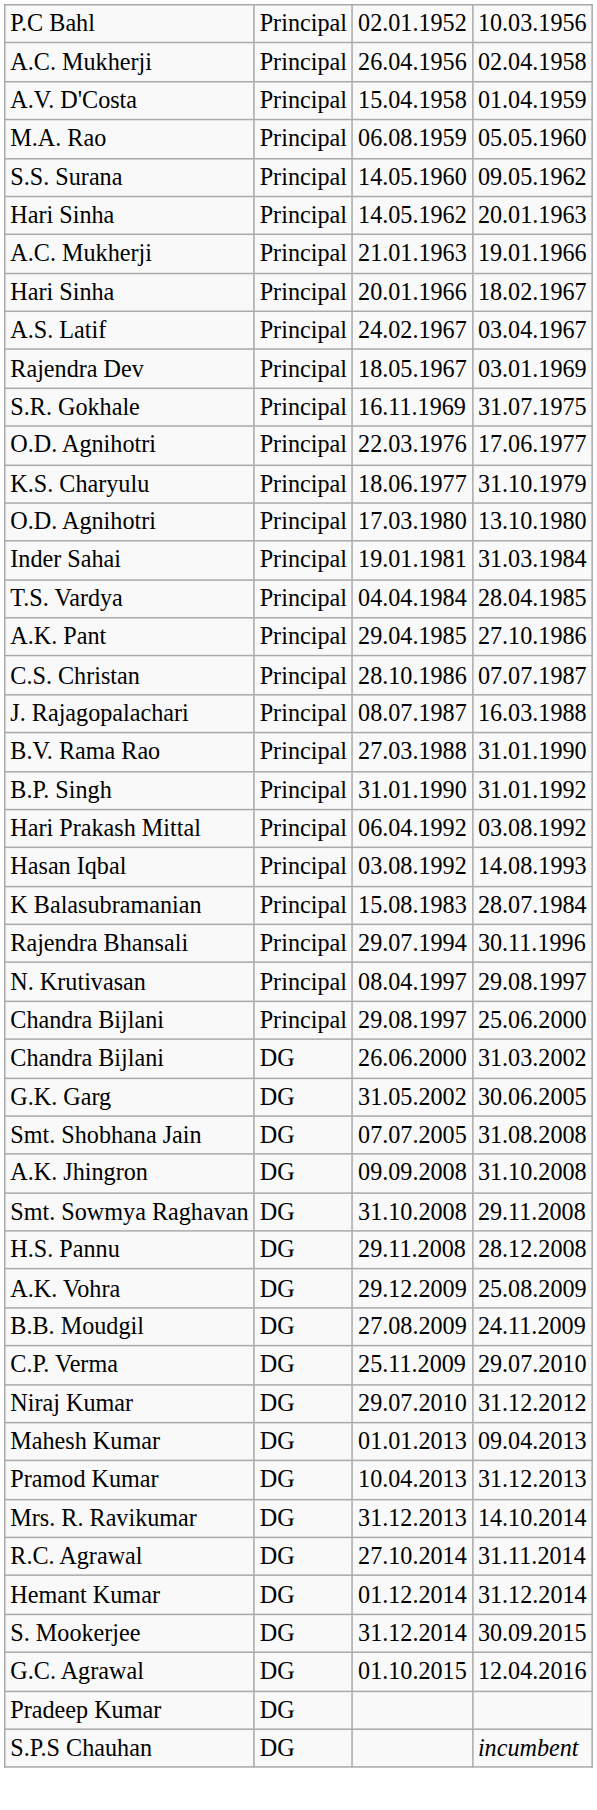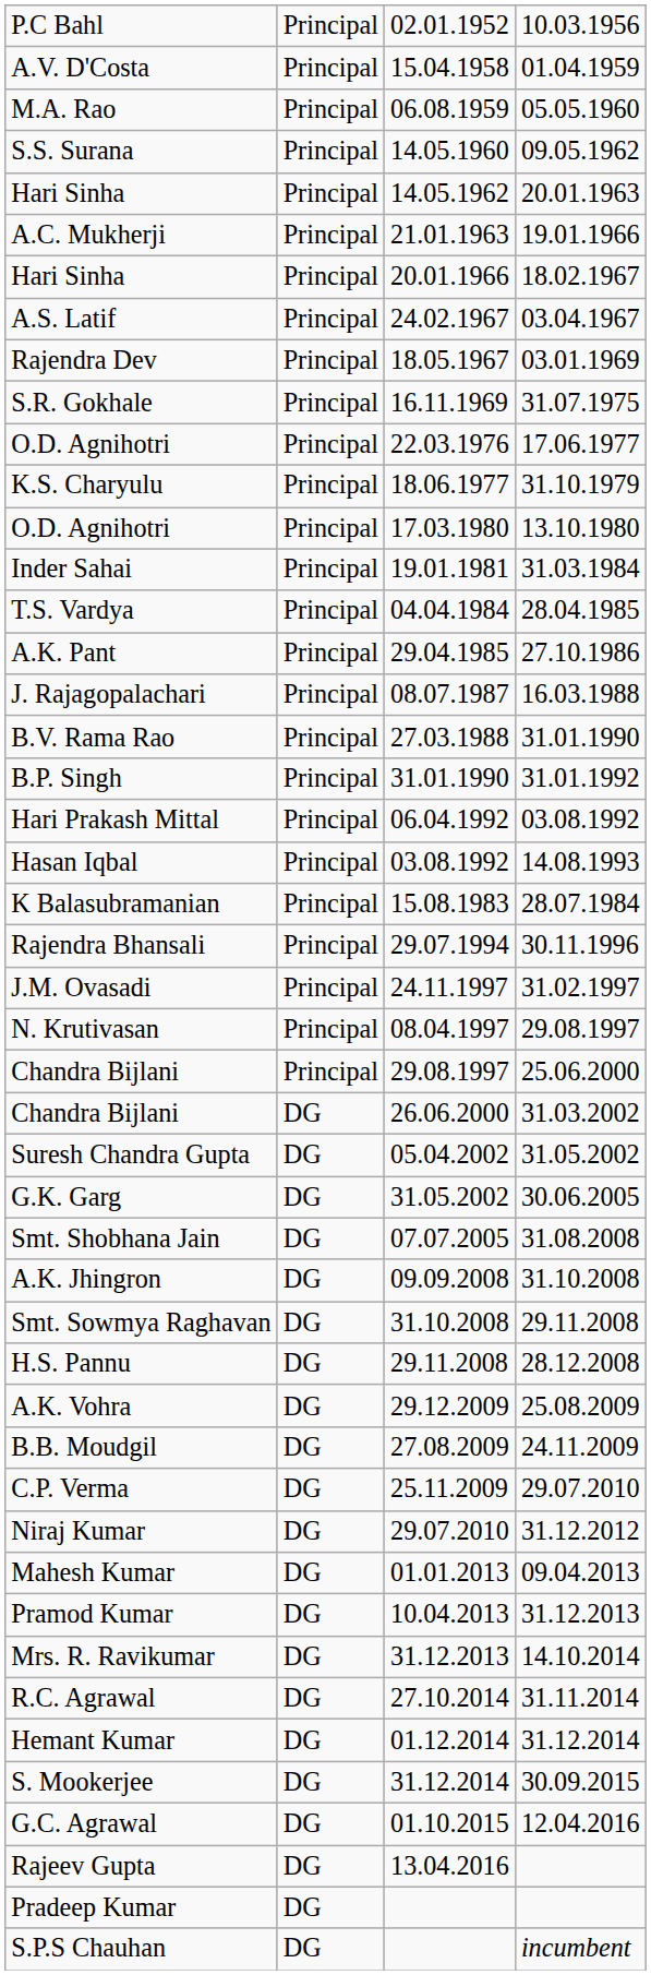- row: A.C. Mukherji | Principal | 26.04.1956 | 02.04.1958
- row: C.S. Christan | Principal | 28.10.1986 | 07.07.1987
+ row: J.M. Ovasadi | Principal | 24.11.1997 | 31.02.1997
+ row: Suresh Chandra Gupta | DG | 05.04.2002 | 31.05.2002
+ row: Rajeev Gupta | DG | 13.04.2016
